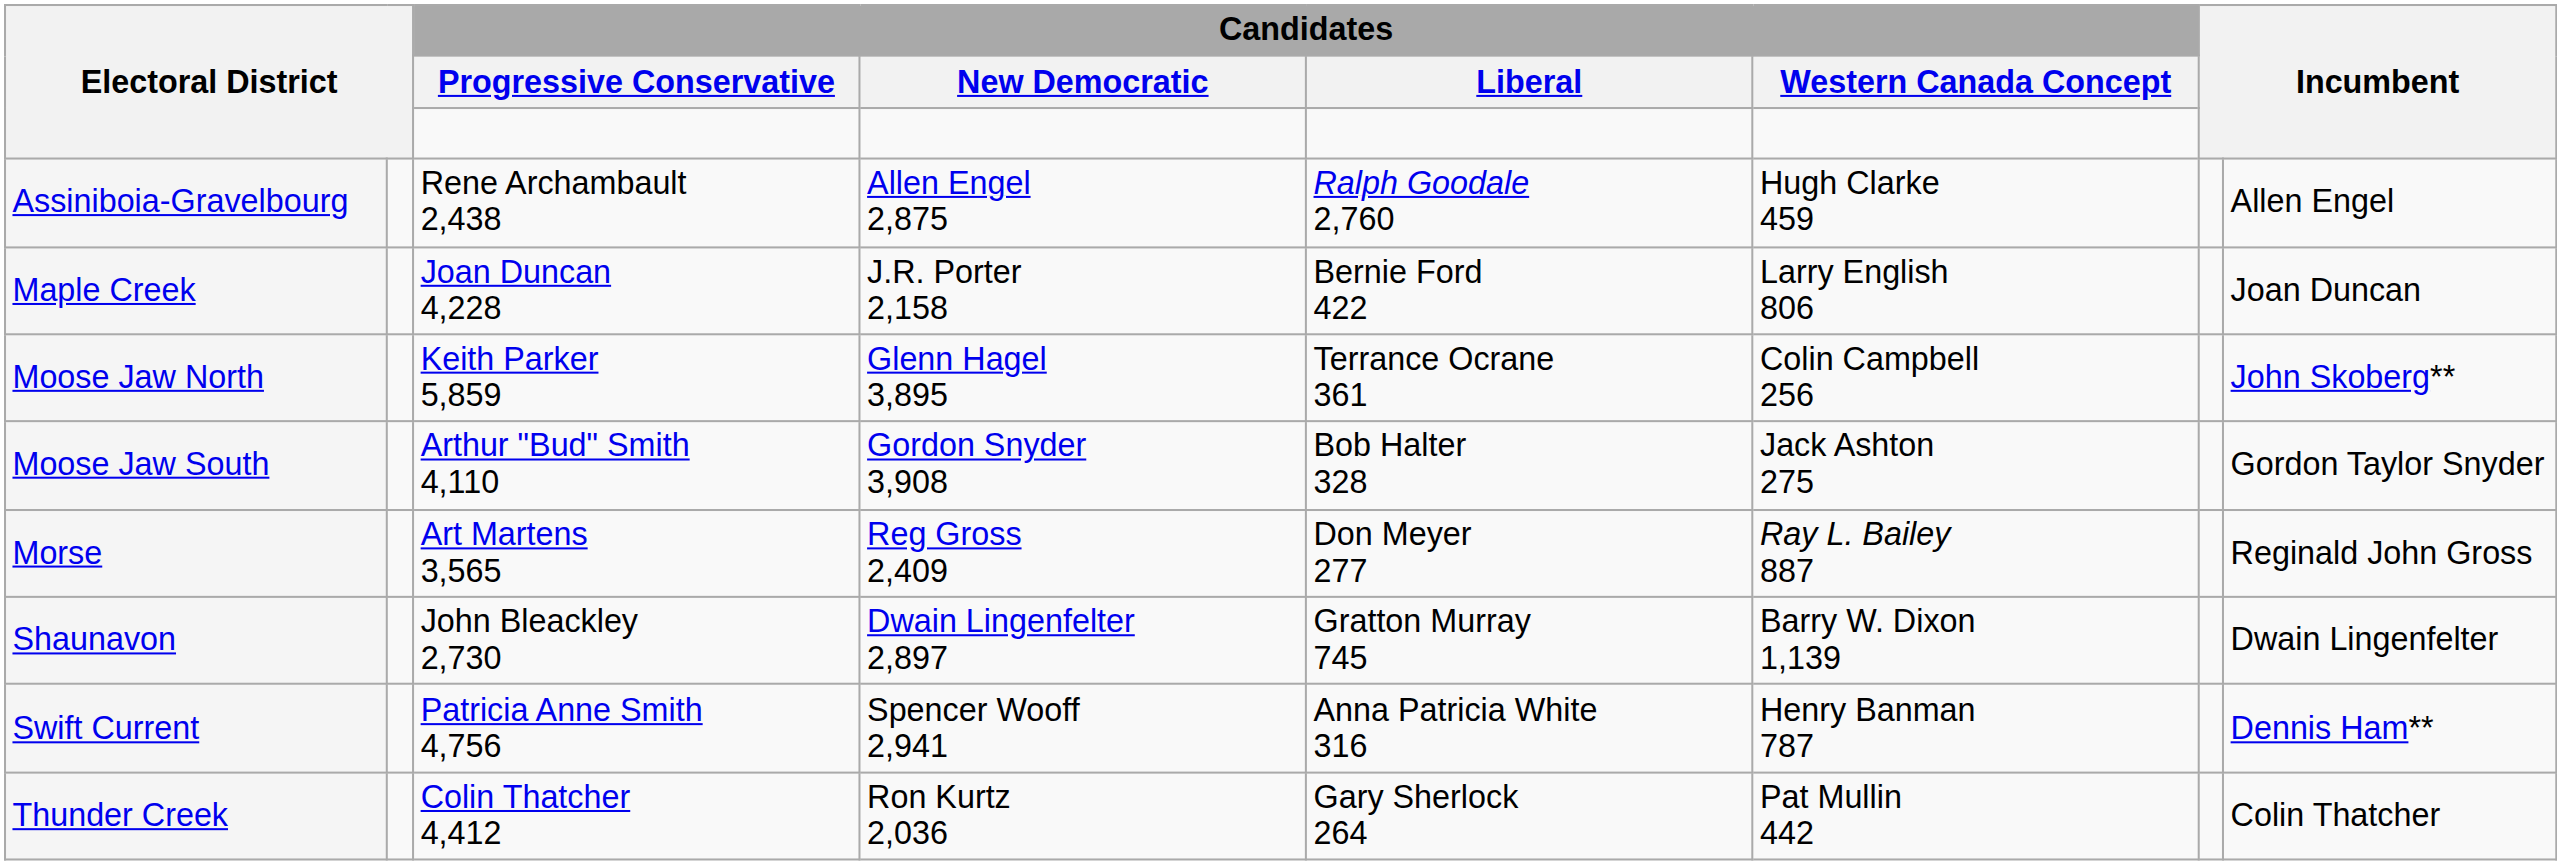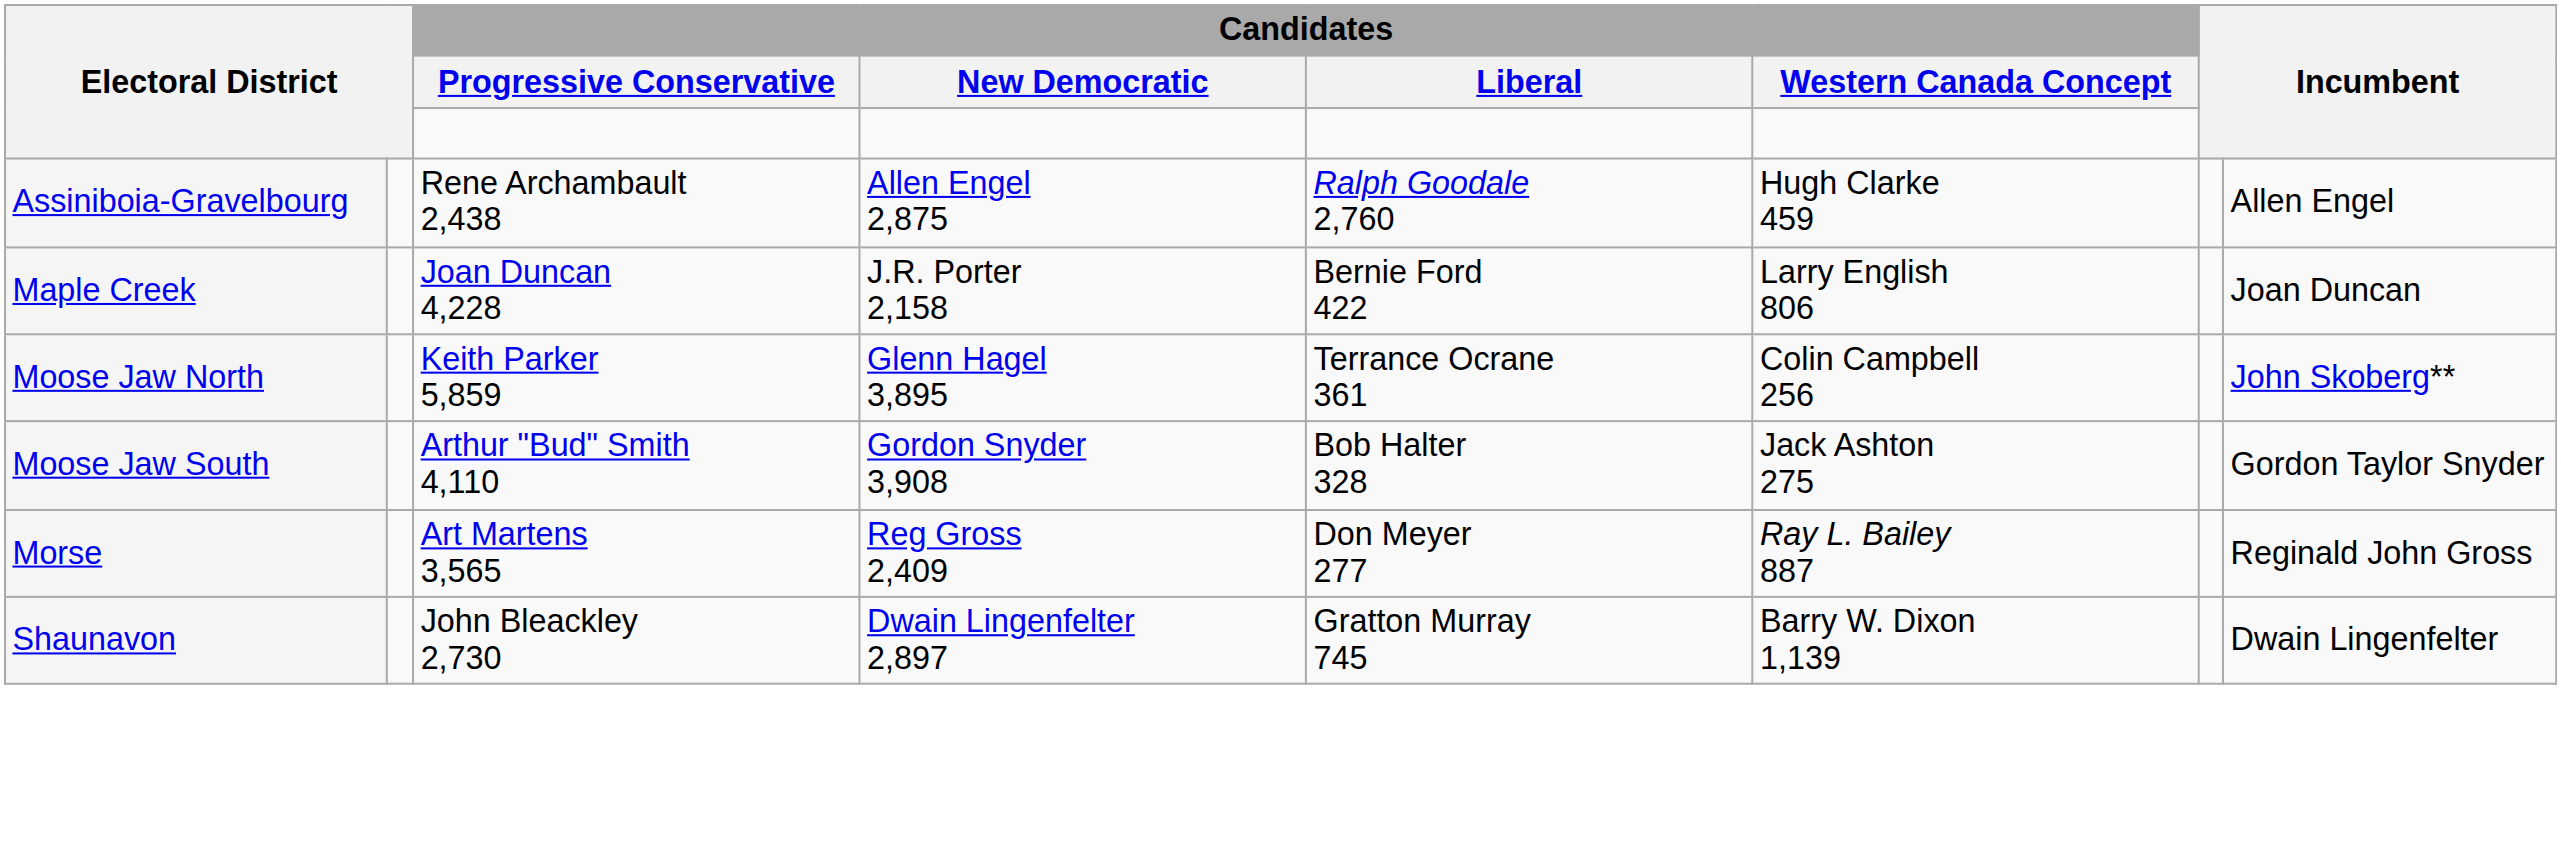- row: Swift Current | Patricia Anne Smith 4,756 | Spencer Wooff 2,941 | Anna Patricia White 316 | Henry Banman 787 | Dennis Ham**
- row: Thunder Creek | Colin Thatcher 4,412 | Ron Kurtz 2,036 | Gary Sherlock 264 | Pat Mullin 442 | Colin Thatcher
